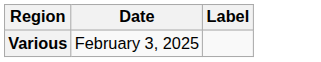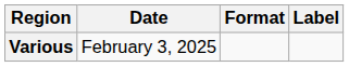+ column: Format
